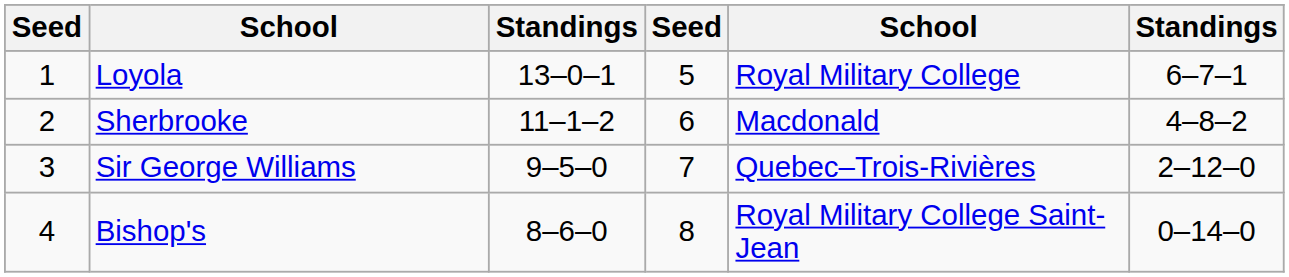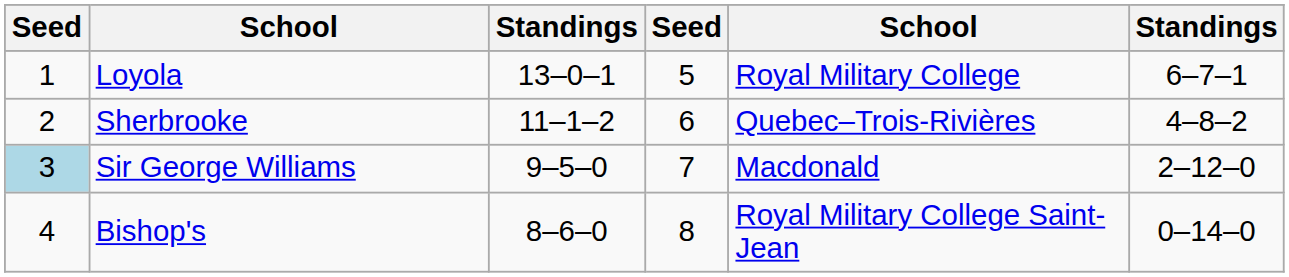Sherbrooke | column 5: Macdonald -> Quebec–Trois-Rivières
Sir George Williams | column 1: no background -> lightblue background
Sir George Williams | column 5: Quebec–Trois-Rivières -> Macdonald
